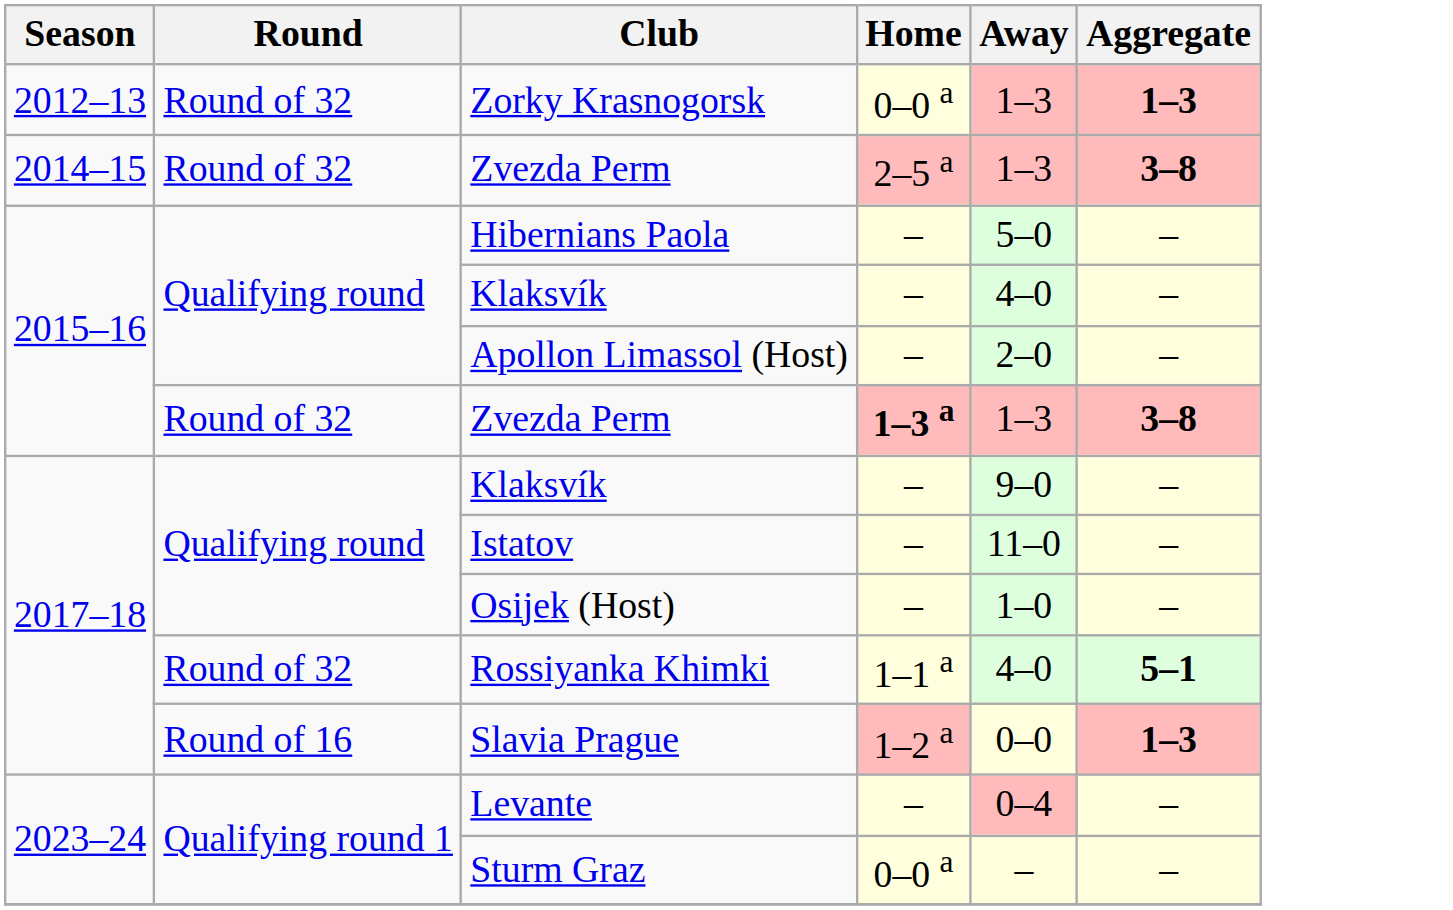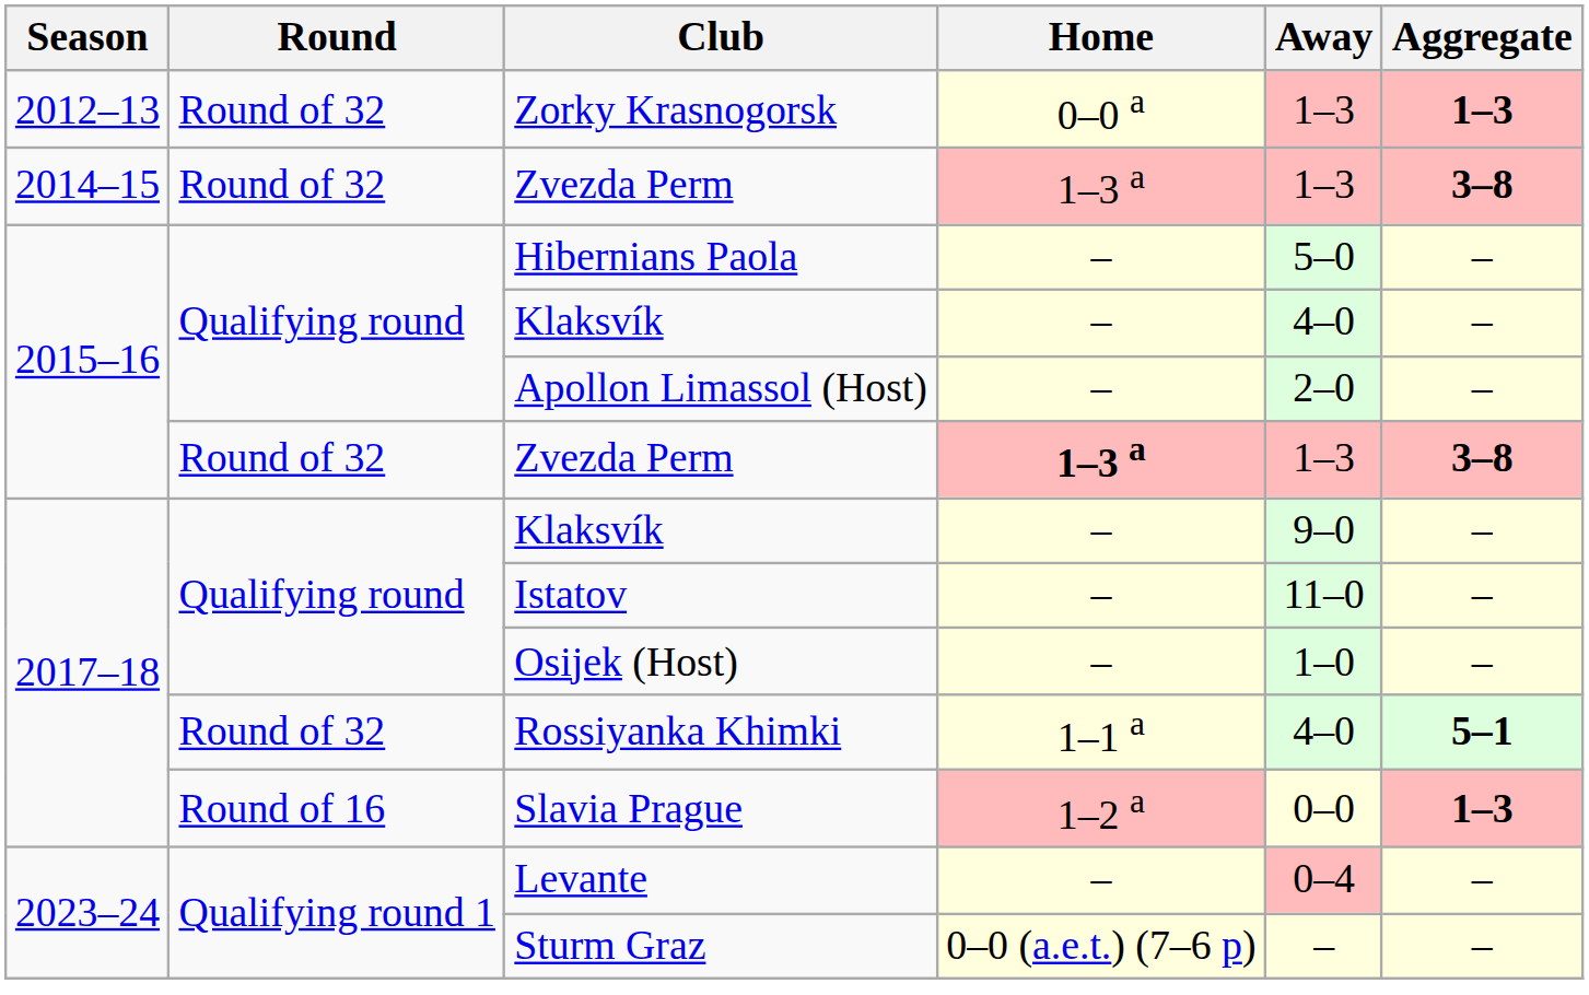2014–15 / Zvezda Perm | Home: 2–5 a -> 1–3 a
Sturm Graz | Home: 0–0 a -> 0–0 (a.e.t.) (7–6 p)
